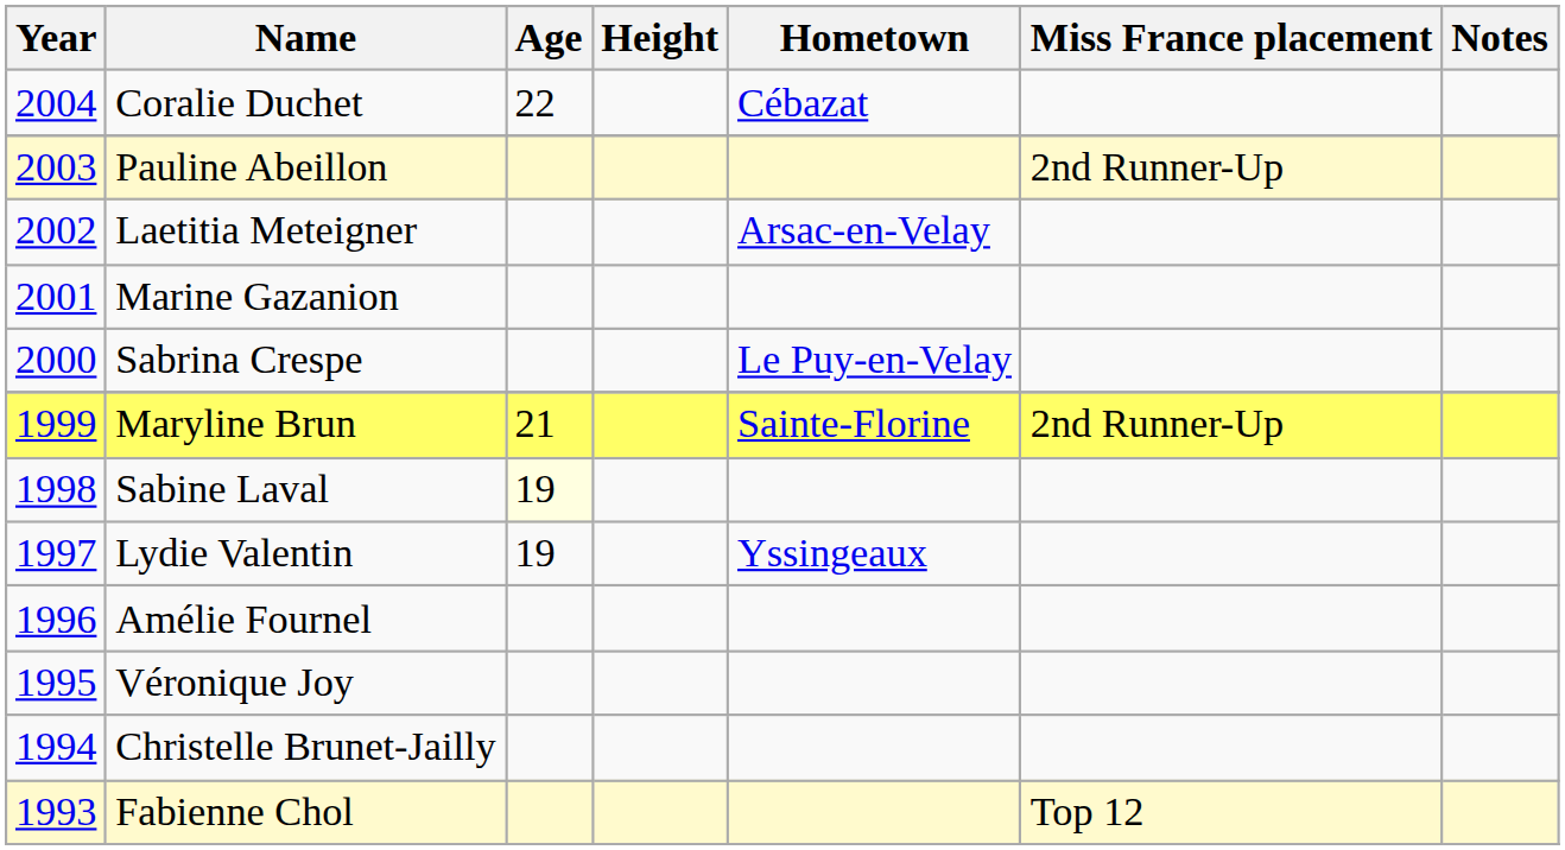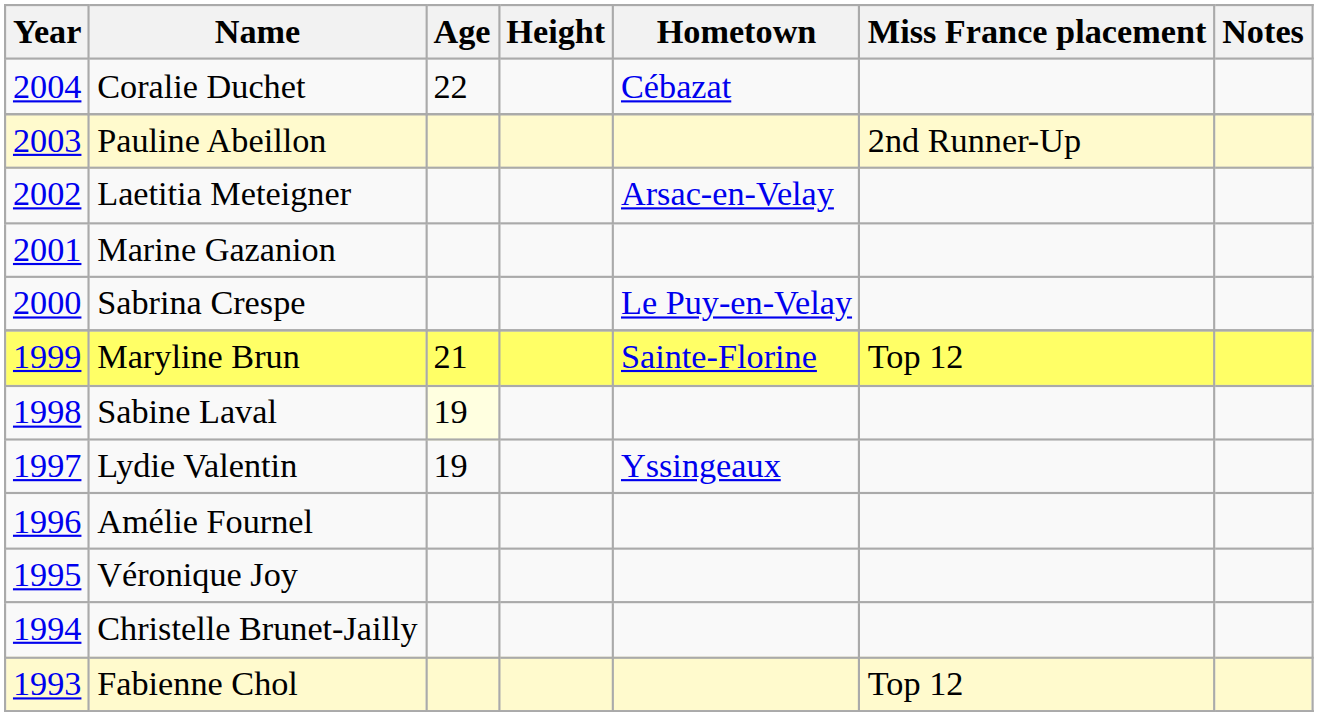Maryline Brun | Miss France placement: 2nd Runner-Up -> Top 12
